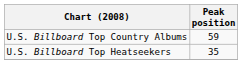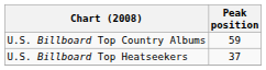U.S. Billboard Top Heatseekers | Peak position: 35 -> 37
